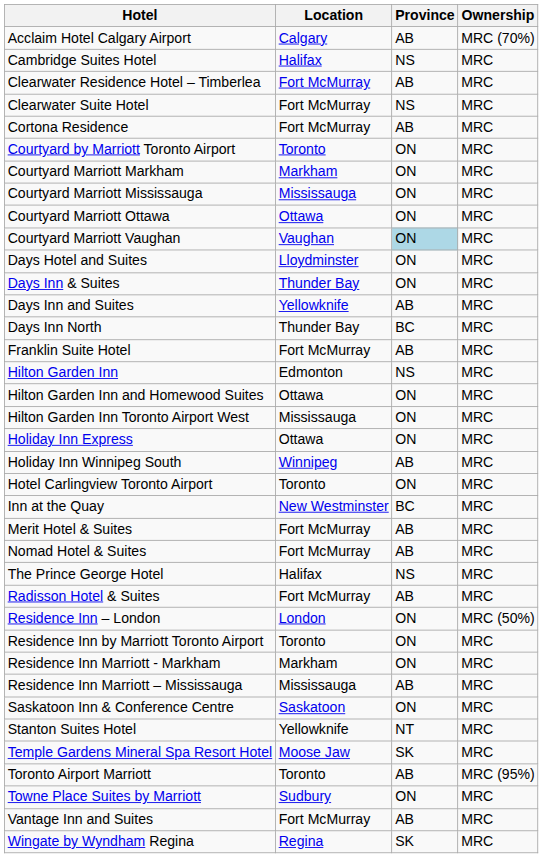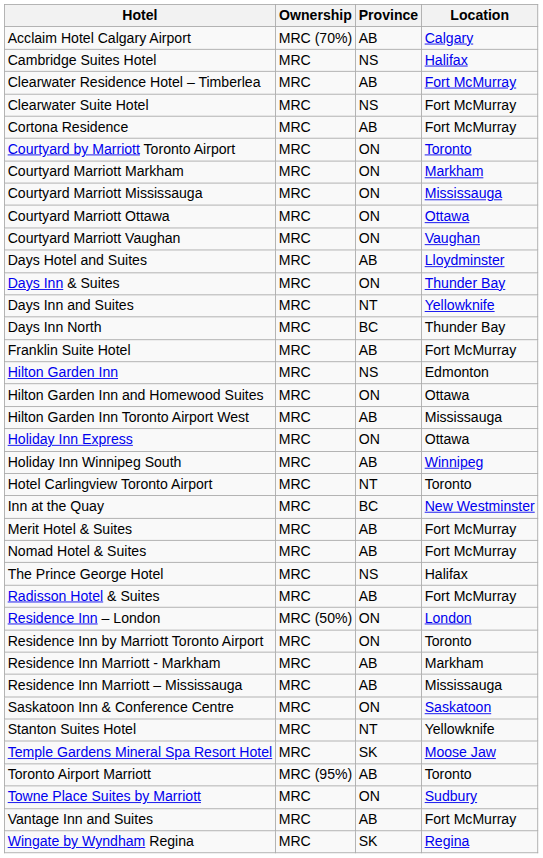columns swapped: Location <-> Ownership
Courtyard Marriott Vaughan | Province: lightblue background -> no background
Days Hotel and Suites | Province: ON -> AB
Days Inn and Suites | Province: AB -> NT
Hilton Garden Inn Toronto Airport West | Province: ON -> AB
Hotel Carlingview Toronto Airport | Province: ON -> NT
Residence Inn Marriott - Markham | Province: ON -> AB
